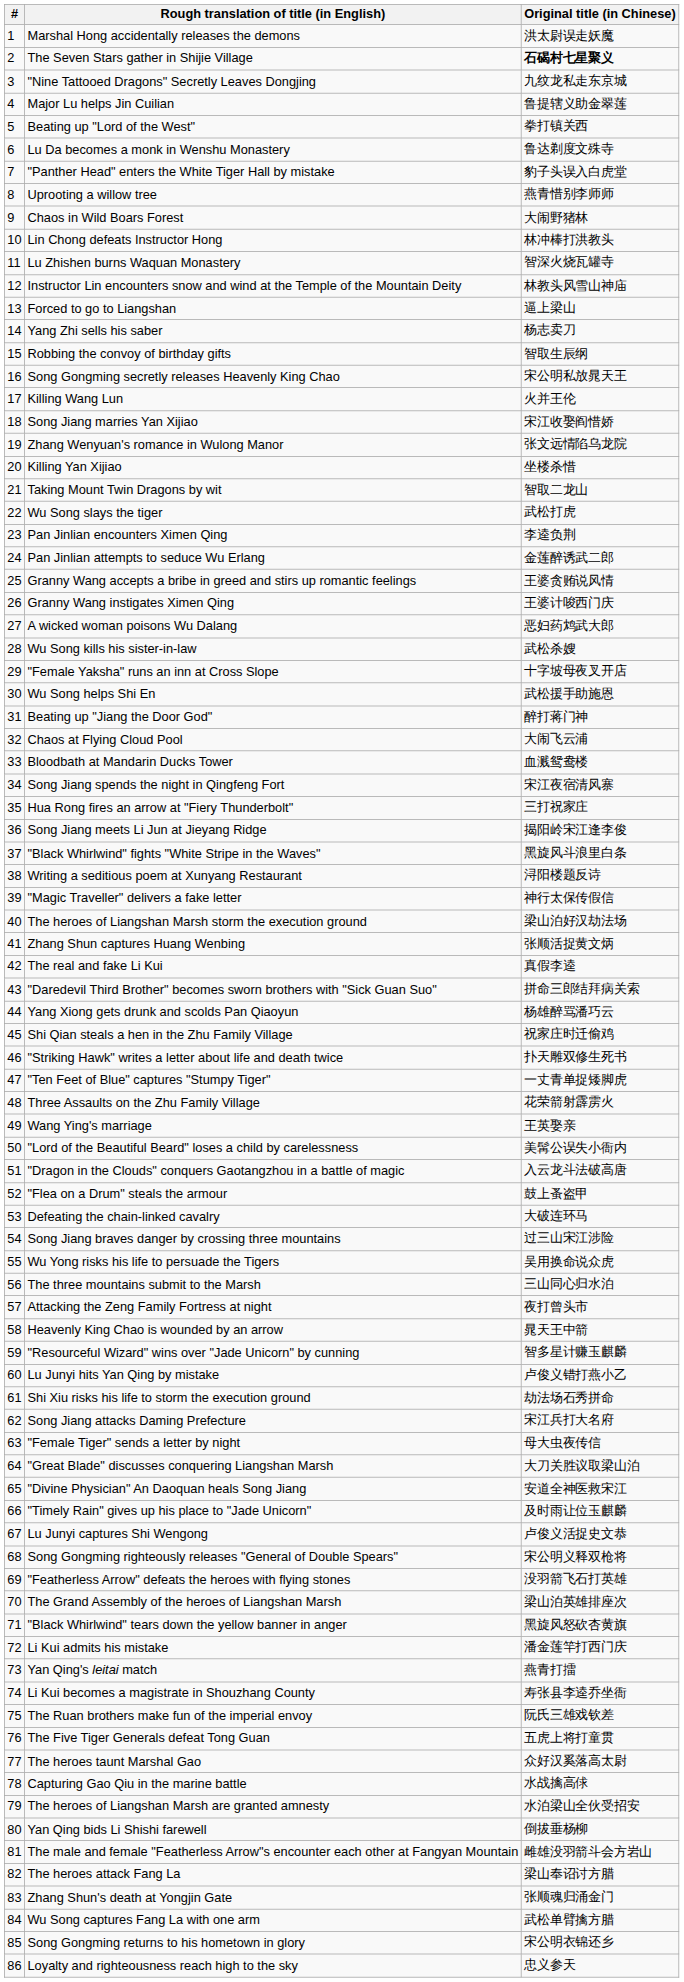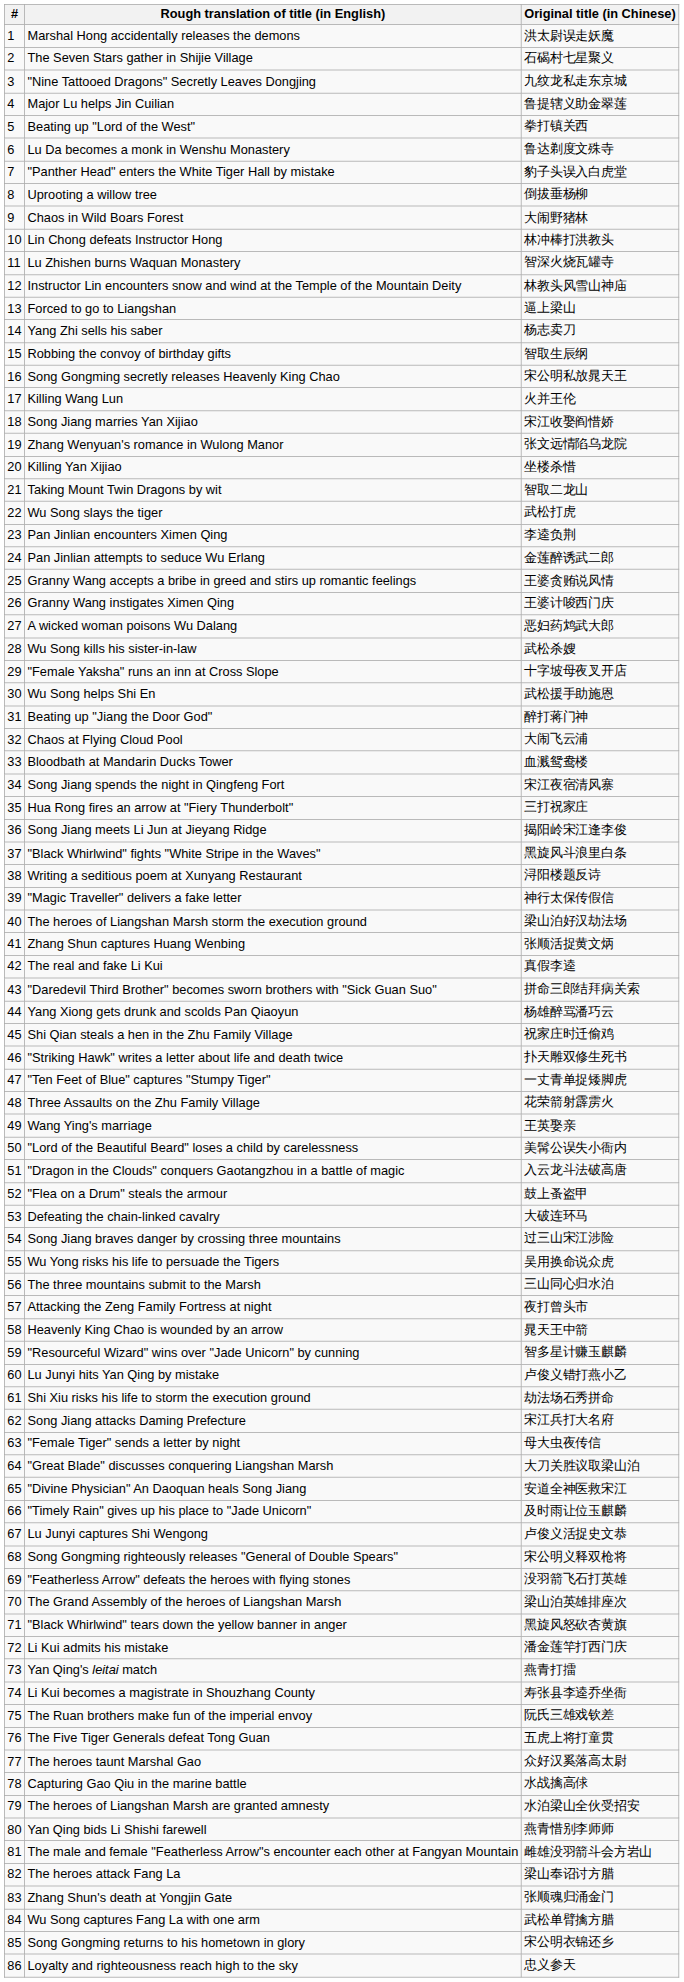The Seven Stars gather in Shijie Village | Original title (in Chinese): bold -> normal
Uprooting a willow tree | Original title (in Chinese): 燕青惜别李师师 -> 倒拔垂杨柳
Yan Qing bids Li Shishi farewell | Original title (in Chinese): 倒拔垂杨柳 -> 燕青惜别李师师
